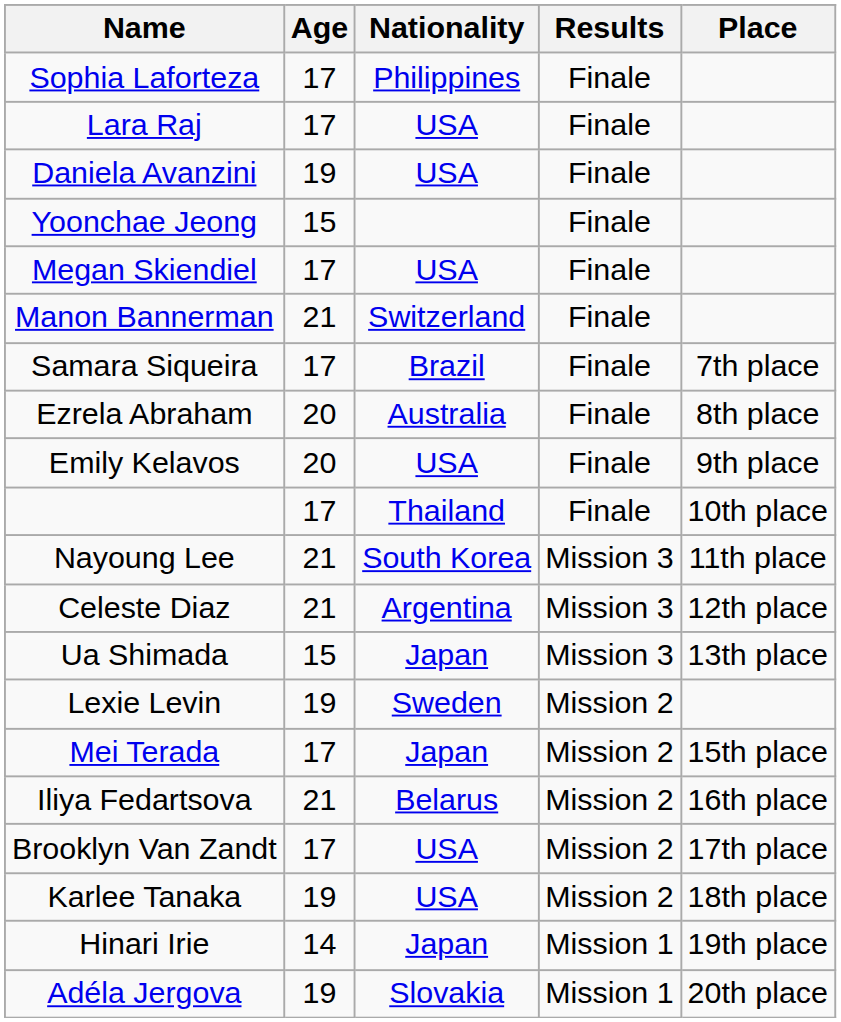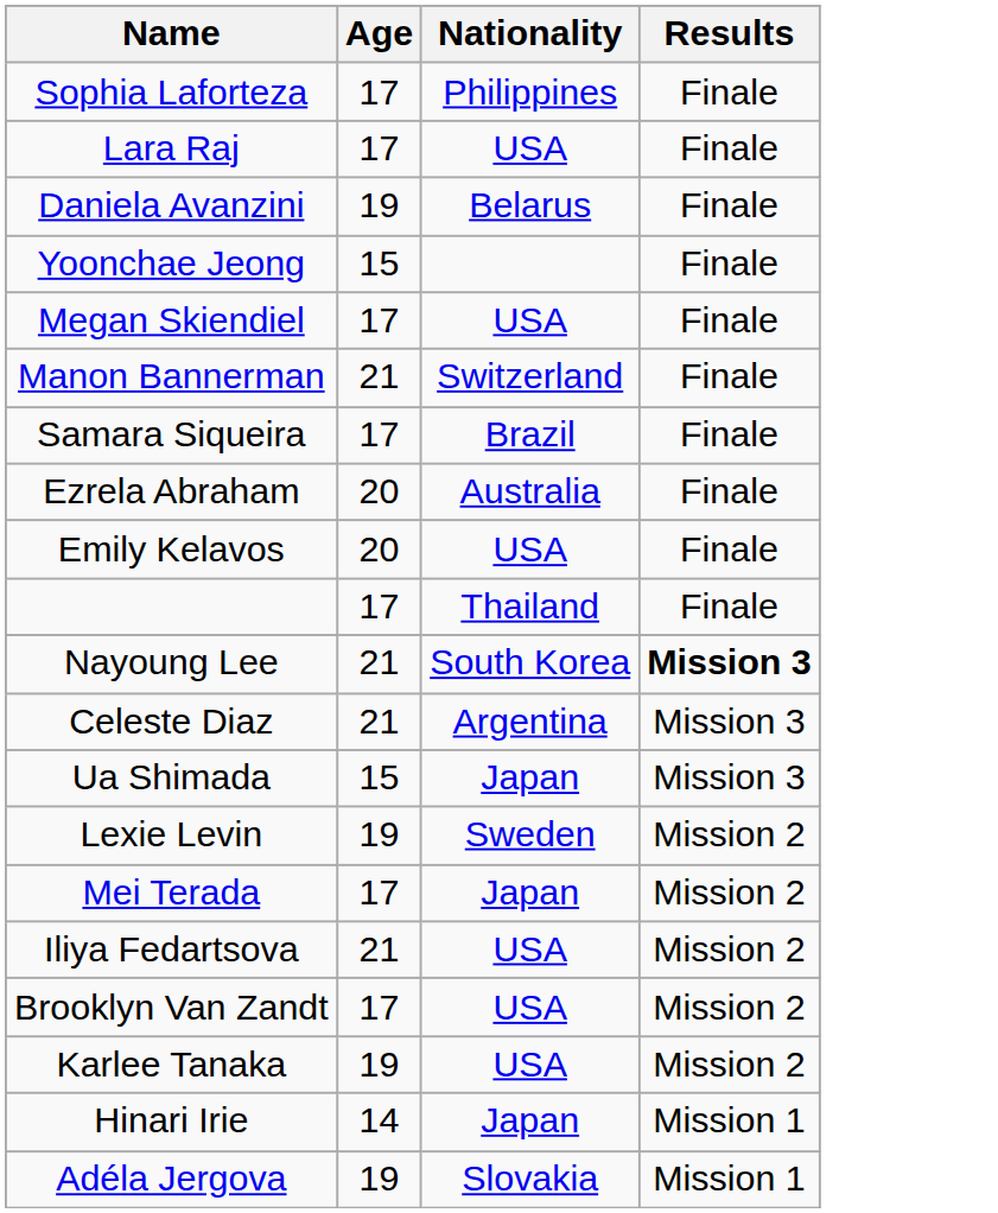- column: Place | 7th place | 8th place | 9th place | 10th place | 11th place | 12th place | 13th place | 15th place | 16th place | 17th place | 18th place | 19th place | 20th place
Daniela Avanzini | Nationality: USA -> Belarus
Nayoung Lee | Results: normal -> bold
Iliya Fedartsova | Nationality: Belarus -> USA
